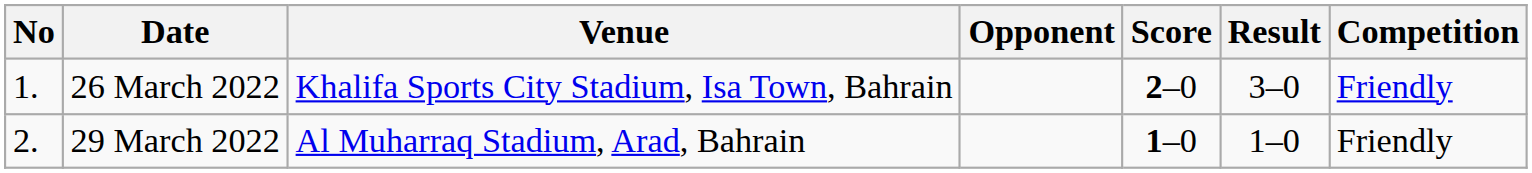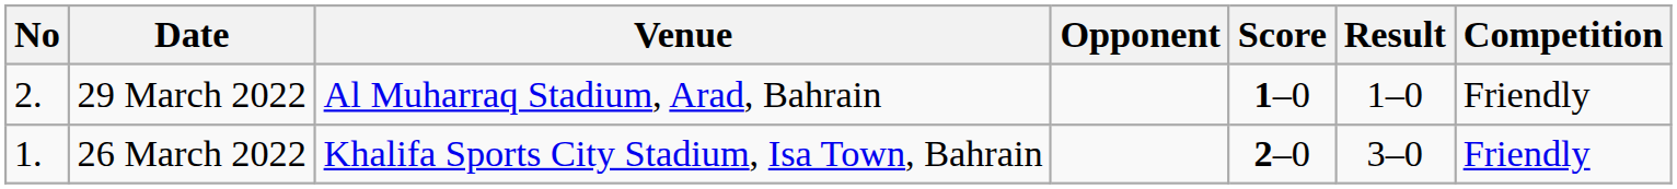rows swapped: 26 March 2022 <-> 29 March 2022
